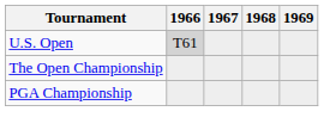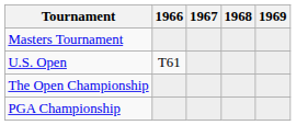+ row: Masters Tournament
U.S. Open | 1966: lightgrey background -> no background
